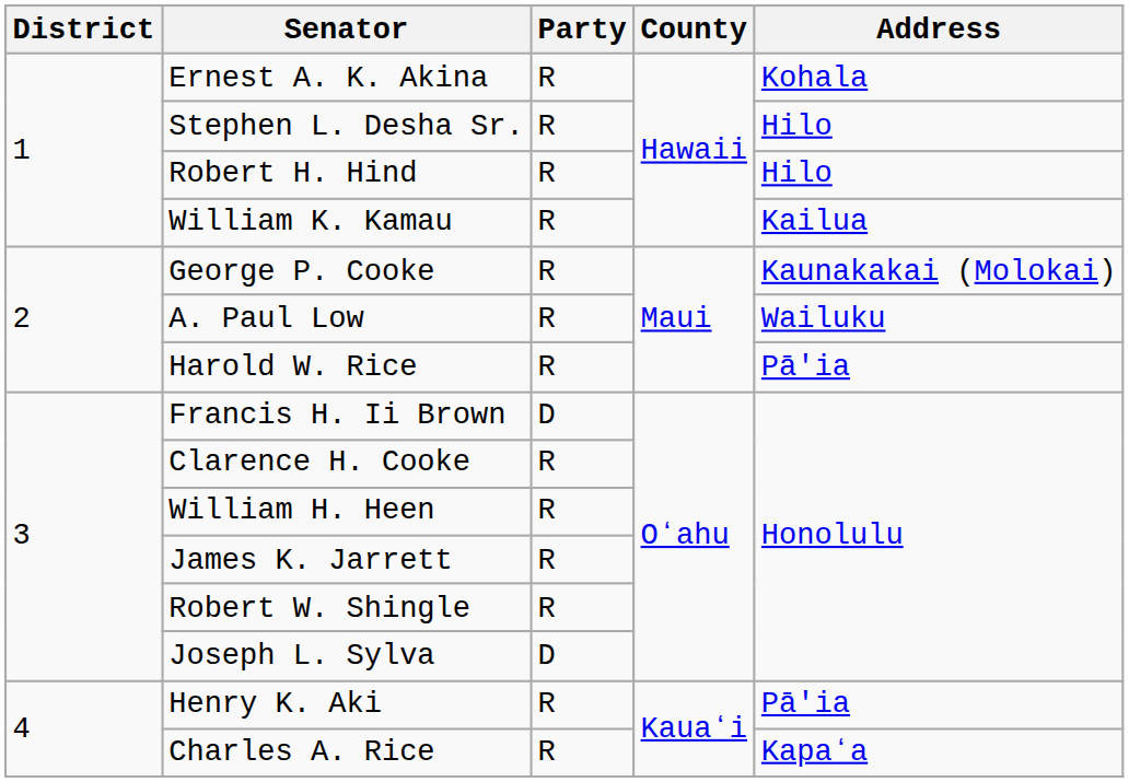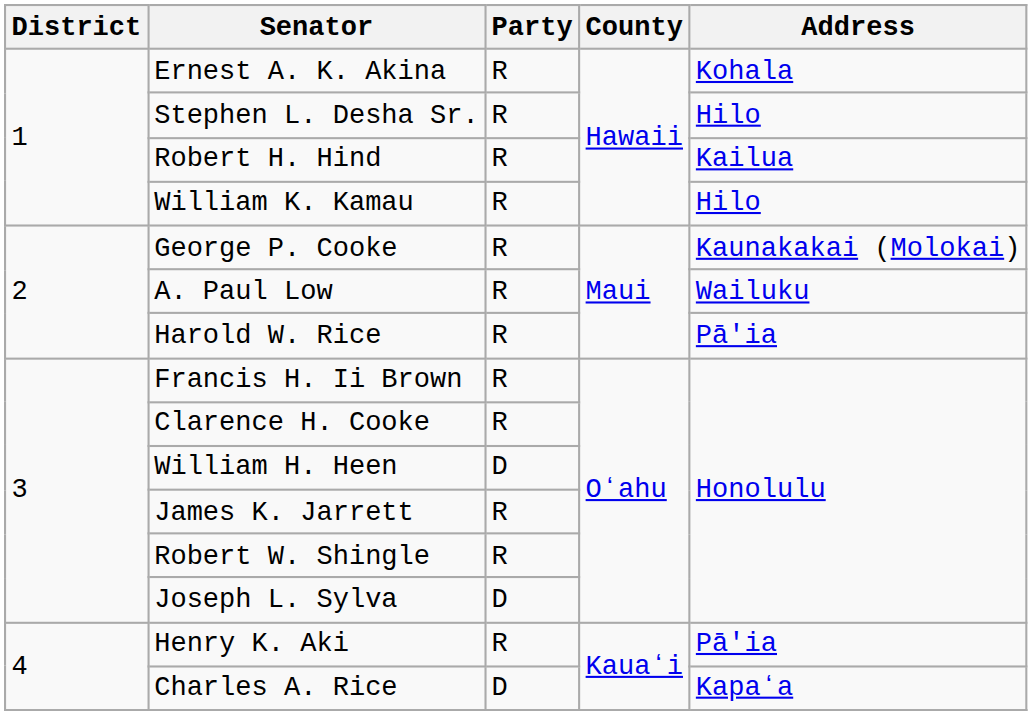Robert H. Hind | Address: Hilo -> Kailua
William K. Kamau | Address: Kailua -> Hilo
Francis H. Ii Brown | Party: D -> R
William H. Heen | Party: R -> D
Charles A. Rice | Party: R -> D
